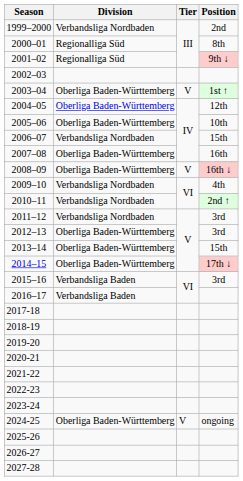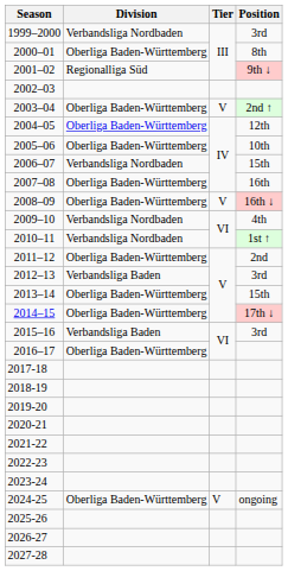1999–2000 | Position: 2nd -> 3rd
2000–01 | Division: Regionalliga Süd -> Oberliga Baden-Württemberg
2003–04 | Position: 1st ↑ -> 2nd ↑
2010–11 | Position: 2nd ↑ -> 1st ↑
2011–12 | Division: Verbandsliga Nordbaden -> Oberliga Baden-Württemberg
2011–12 | Position: 3rd -> 2nd
2012–13 | Division: Oberliga Baden-Württemberg -> Verbandsliga Baden
2016–17 | Division: Verbandsliga Baden -> Oberliga Baden-Württemberg
